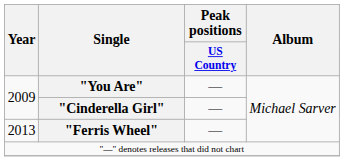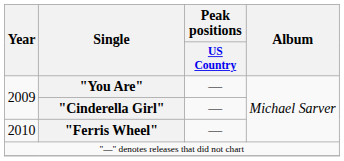"Ferris Wheel" | Year: 2013 -> 2010
